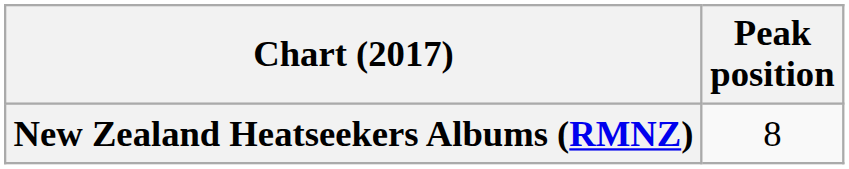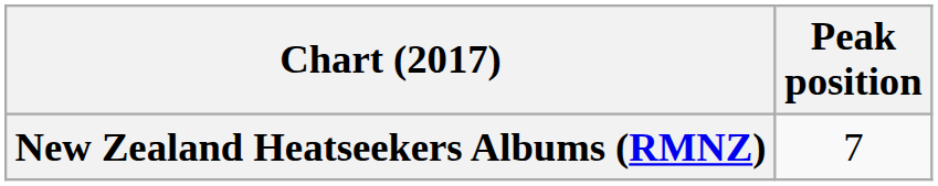New Zealand Heatseekers Albums (RMNZ) | Peak position: 8 -> 7
